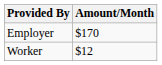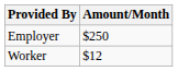Employer | Amount/Month: $170 -> $250
